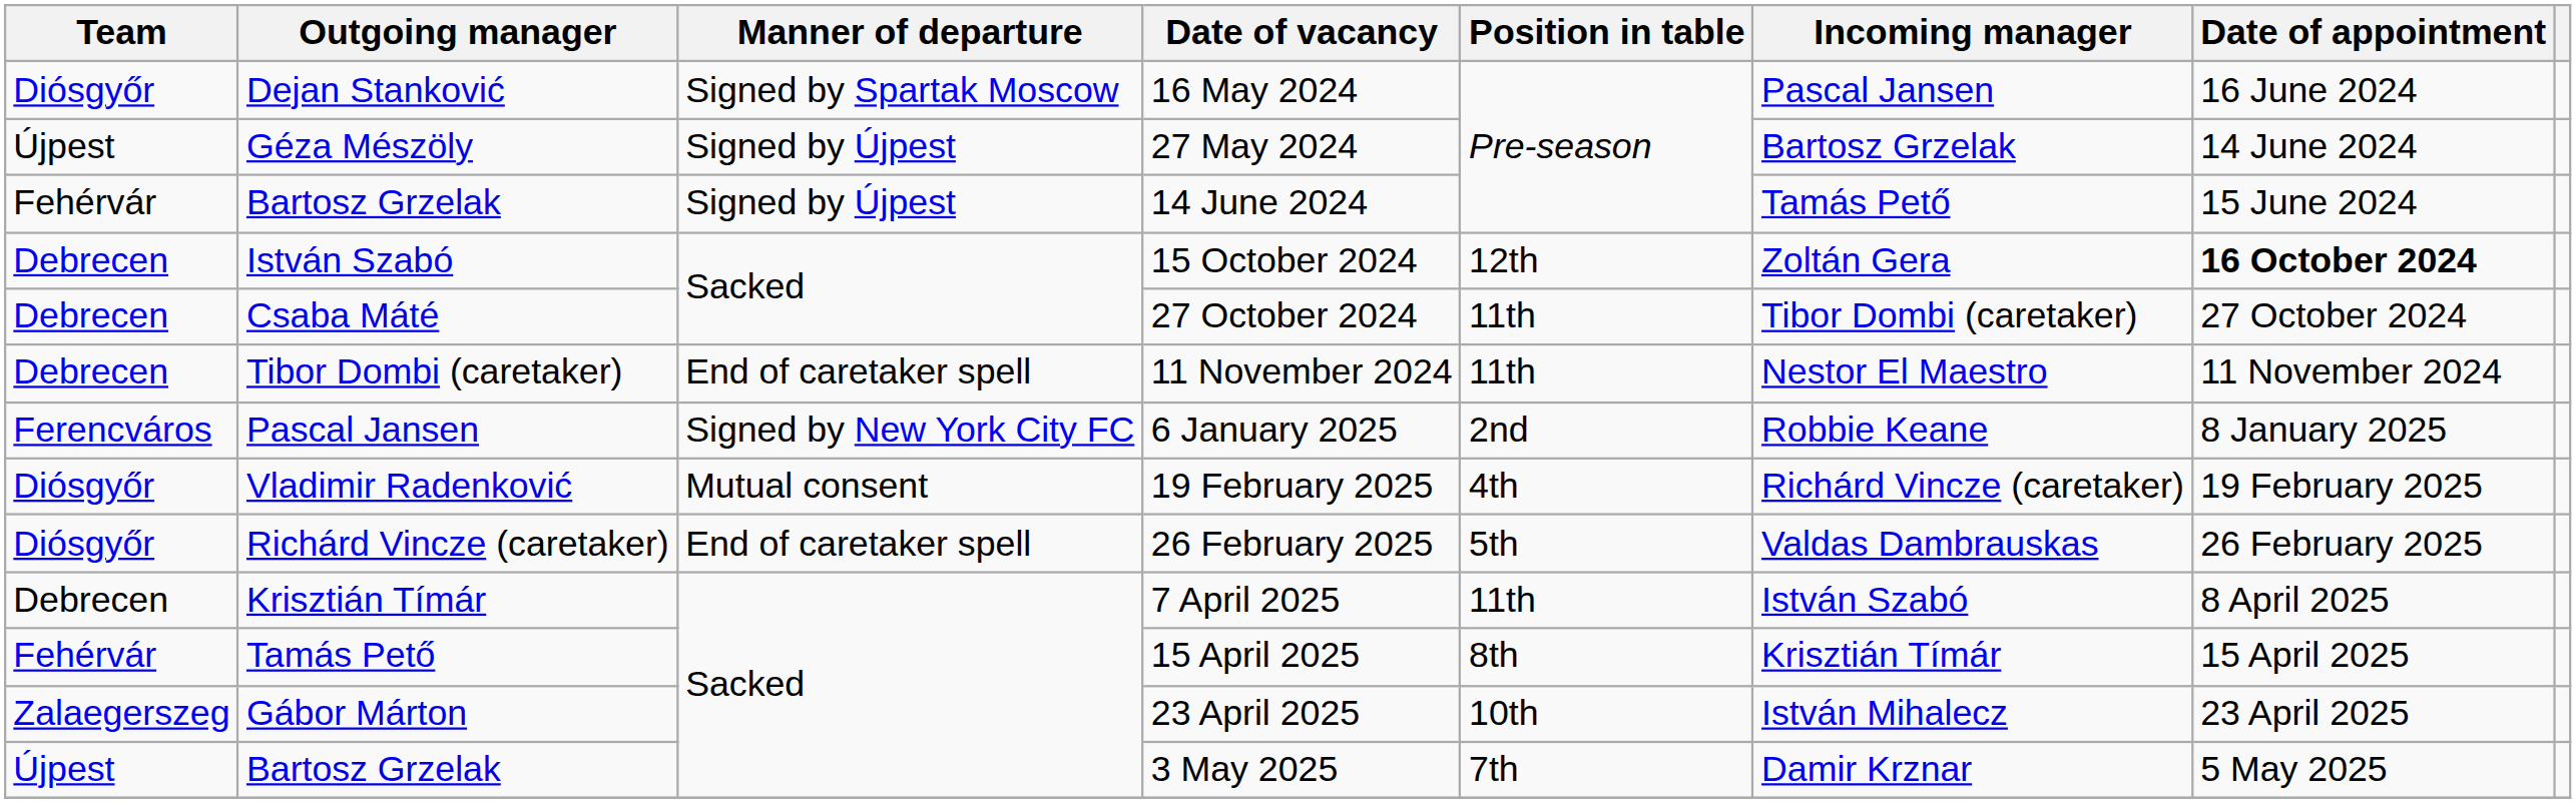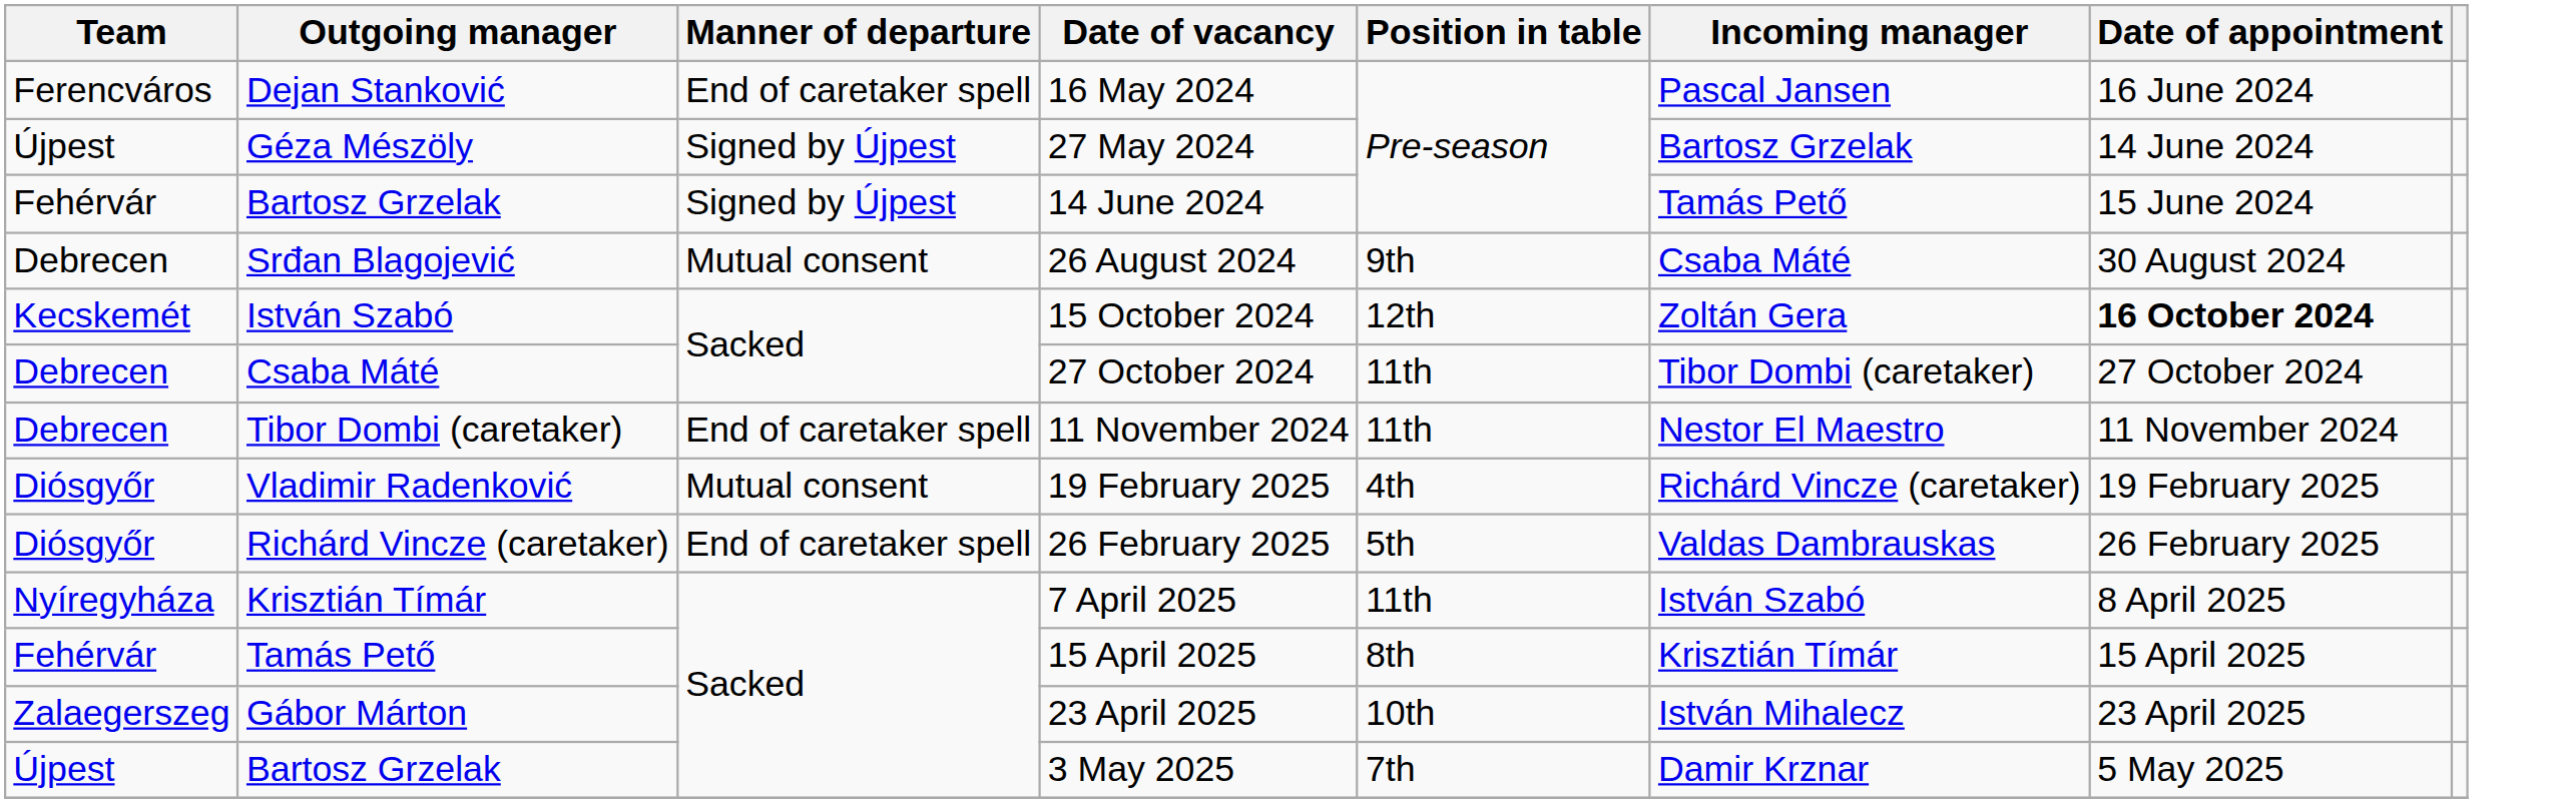16 May 2024 | Team: Diósgyőr -> Ferencváros
16 May 2024 | Manner of departure: Signed by Spartak Moscow -> End of caretaker spell
+ row: Debrecen | Srđan Blagojević | Mutual consent | 26 August 2024 | 9th | Csaba Máté | 30 August 2024
15 October 2024 | Team: Debrecen -> Kecskemét
- row: Ferencváros | Pascal Jansen | Signed by New York City FC | 6 January 2025 | 2nd | Robbie Keane | 8 January 2025
7 April 2025 | Team: Debrecen -> Nyíregyháza
